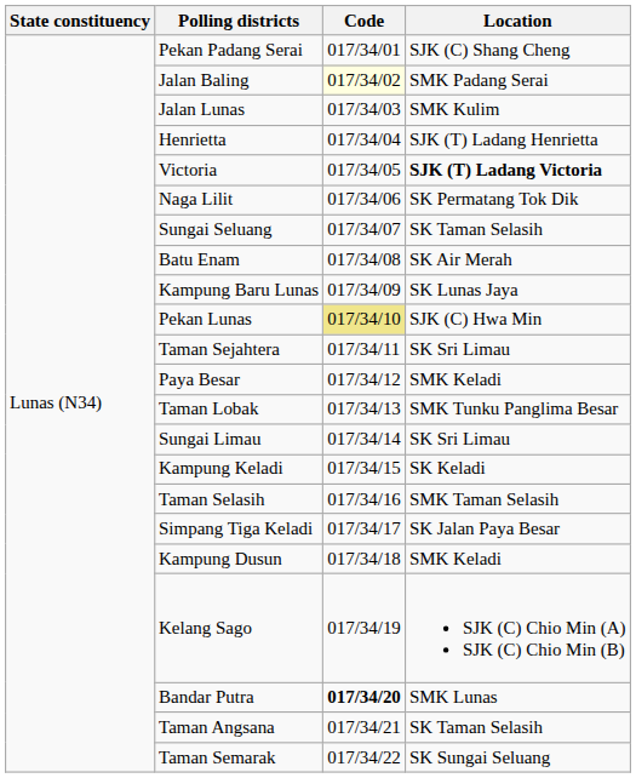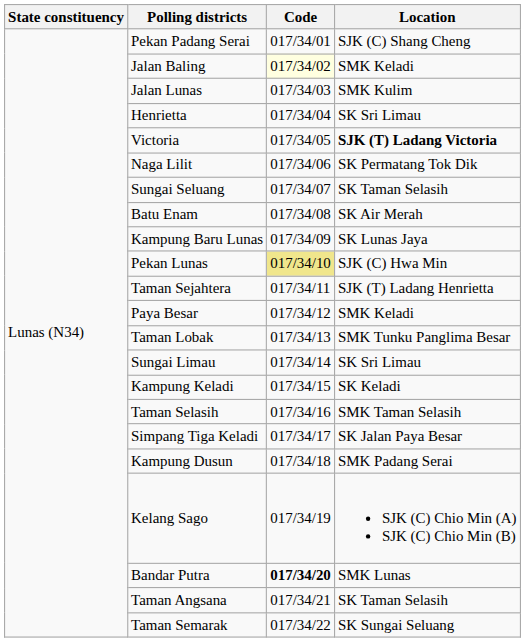Jalan Baling | Location: SMK Padang Serai -> SMK Keladi
Henrietta | Location: SJK (T) Ladang Henrietta -> SK Sri Limau
Taman Sejahtera | Location: SK Sri Limau -> SJK (T) Ladang Henrietta
Kampung Dusun | Location: SMK Keladi -> SMK Padang Serai
